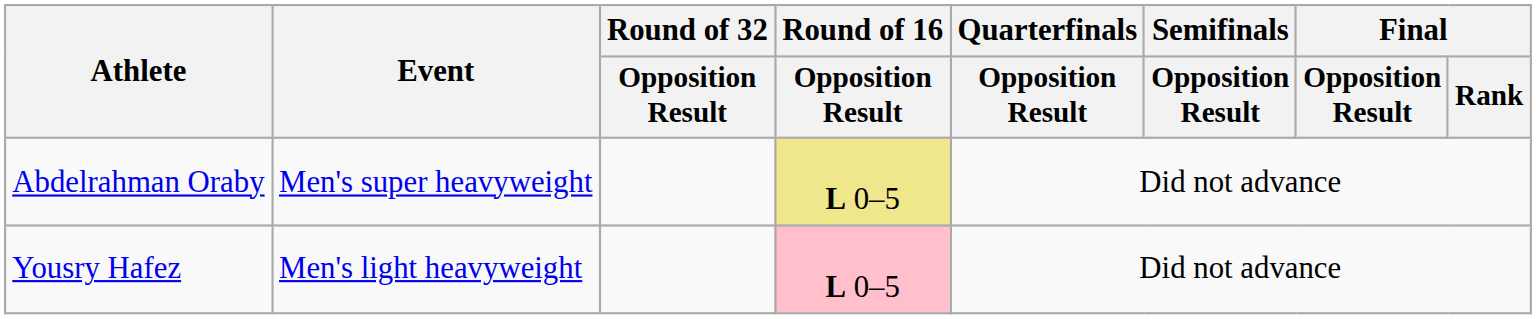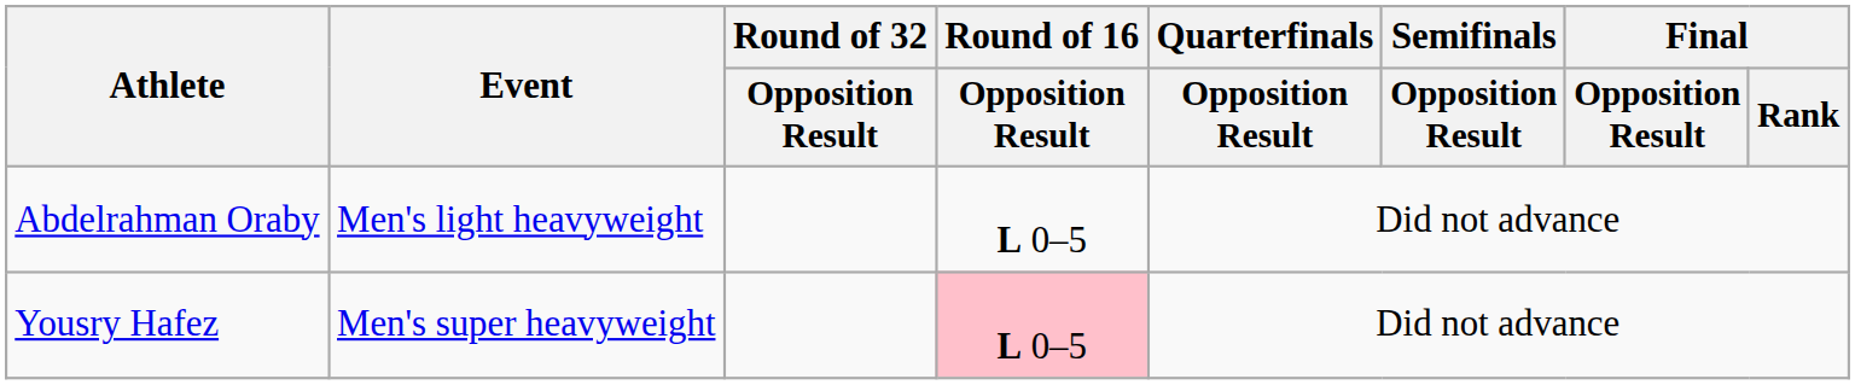Abdelrahman Oraby | Event: Men's super heavyweight -> Men's light heavyweight
Abdelrahman Oraby | Round of 16 / Opposition Result: khaki background -> no background
Yousry Hafez | Event: Men's light heavyweight -> Men's super heavyweight
